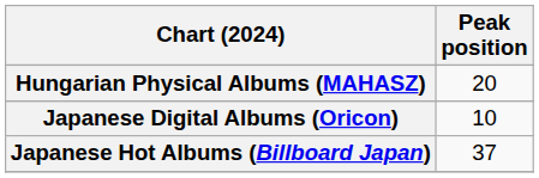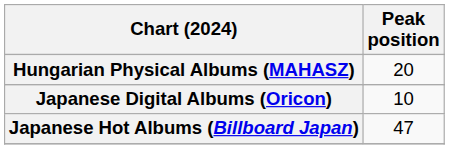Japanese Hot Albums (Billboard Japan) | Peak position: 37 -> 47
